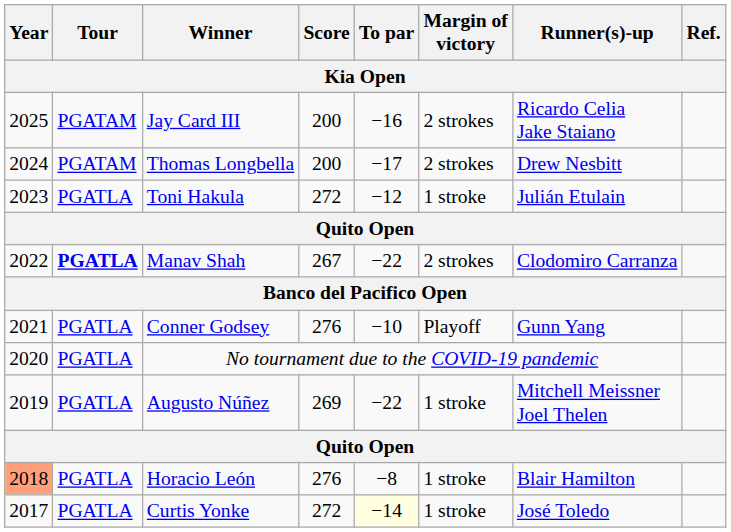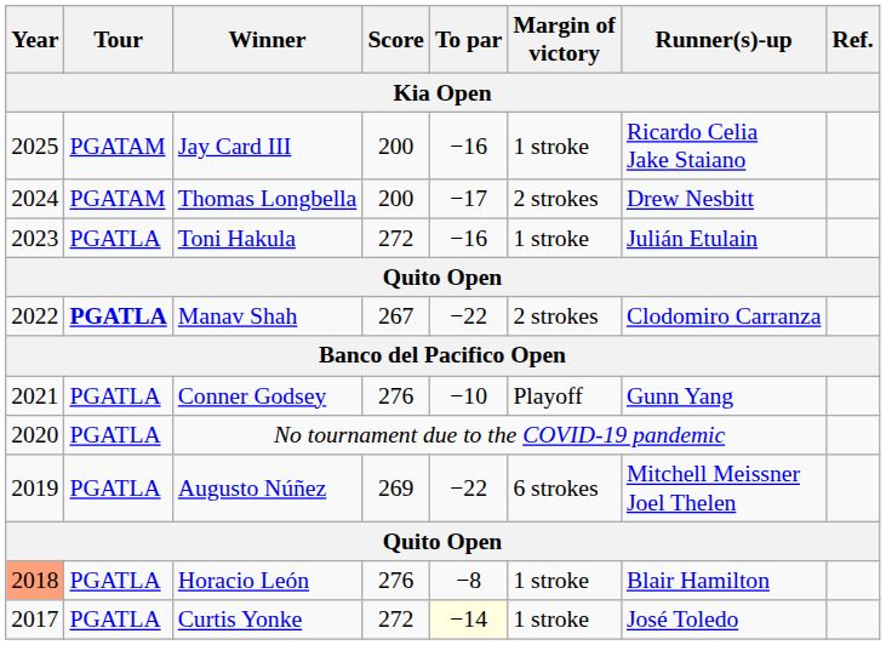Jay Card III | Margin of victory: 2 strokes -> 1 stroke
Toni Hakula | To par: −12 -> −16
Augusto Núñez | Margin of victory: 1 stroke -> 6 strokes
